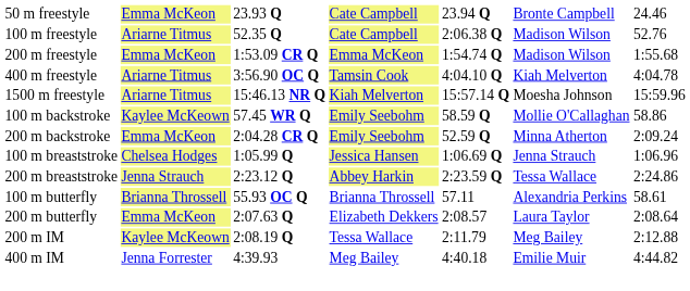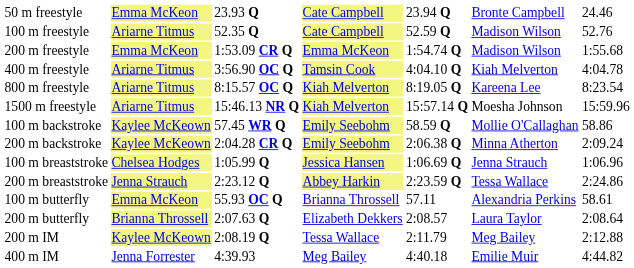100 m freestyle | column 5: 2:06.38 Q -> 52.59 Q
+ row: 800 m freestyle | Ariarne Titmus | 8:15.57 OC Q | Kiah Melverton | 8:19.05 Q | Kareena Lee | 8:23.54
200 m backstroke | column 2: Emma McKeon -> Kaylee McKeown
200 m backstroke | column 5: 52.59 Q -> 2:06.38 Q
100 m butterfly | column 2: Brianna Throssell -> Emma McKeon
200 m butterfly | column 2: Emma McKeon -> Brianna Throssell
